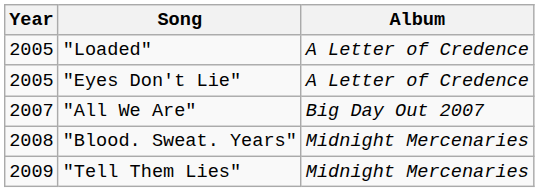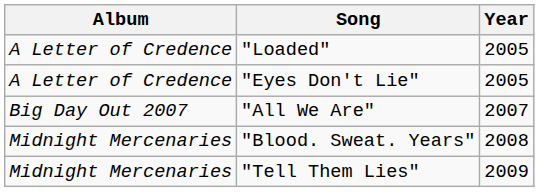columns swapped: Year <-> Album
